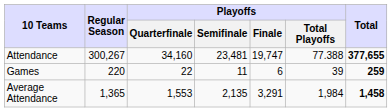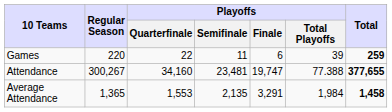rows swapped: Games <-> Attendance
